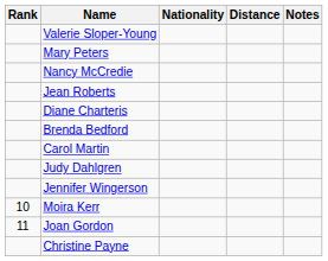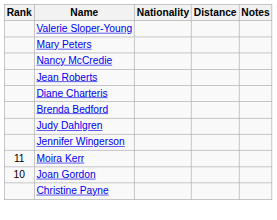- row: Carol Martin
Moira Kerr | Rank: 10 -> 11
Joan Gordon | Rank: 11 -> 10
